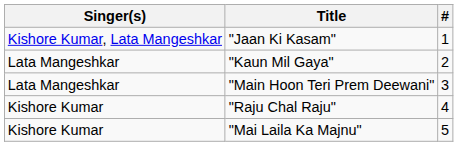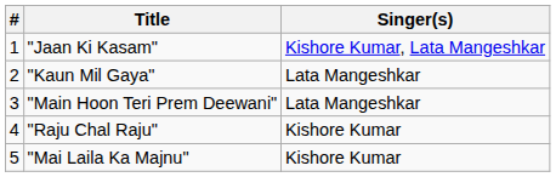columns swapped: # <-> Singer(s)
